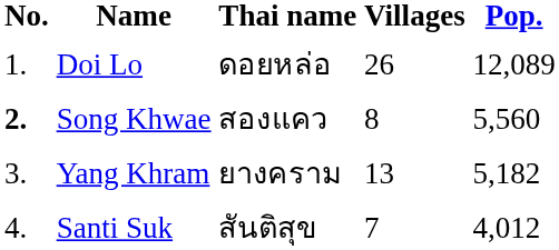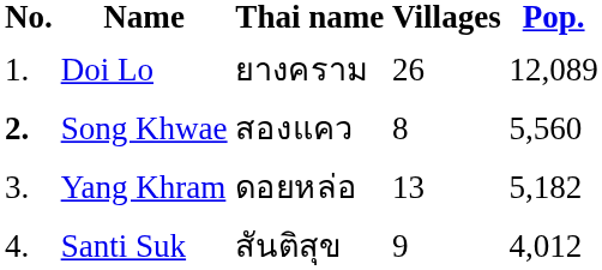Doi Lo | Thai name: ดอยหล่อ -> ยางคราม
Yang Khram | Thai name: ยางคราม -> ดอยหล่อ
Santi Suk | Villages: 7 -> 9
